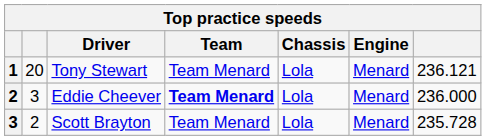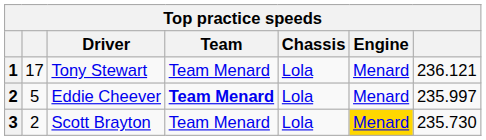Tony Stewart | column 2: 20 -> 17
Eddie Cheever | column 2: 3 -> 5
Eddie Cheever | column 7: 236.000 -> 235.997
Scott Brayton | Engine: no background -> gold background
Scott Brayton | column 7: 235.728 -> 235.730
